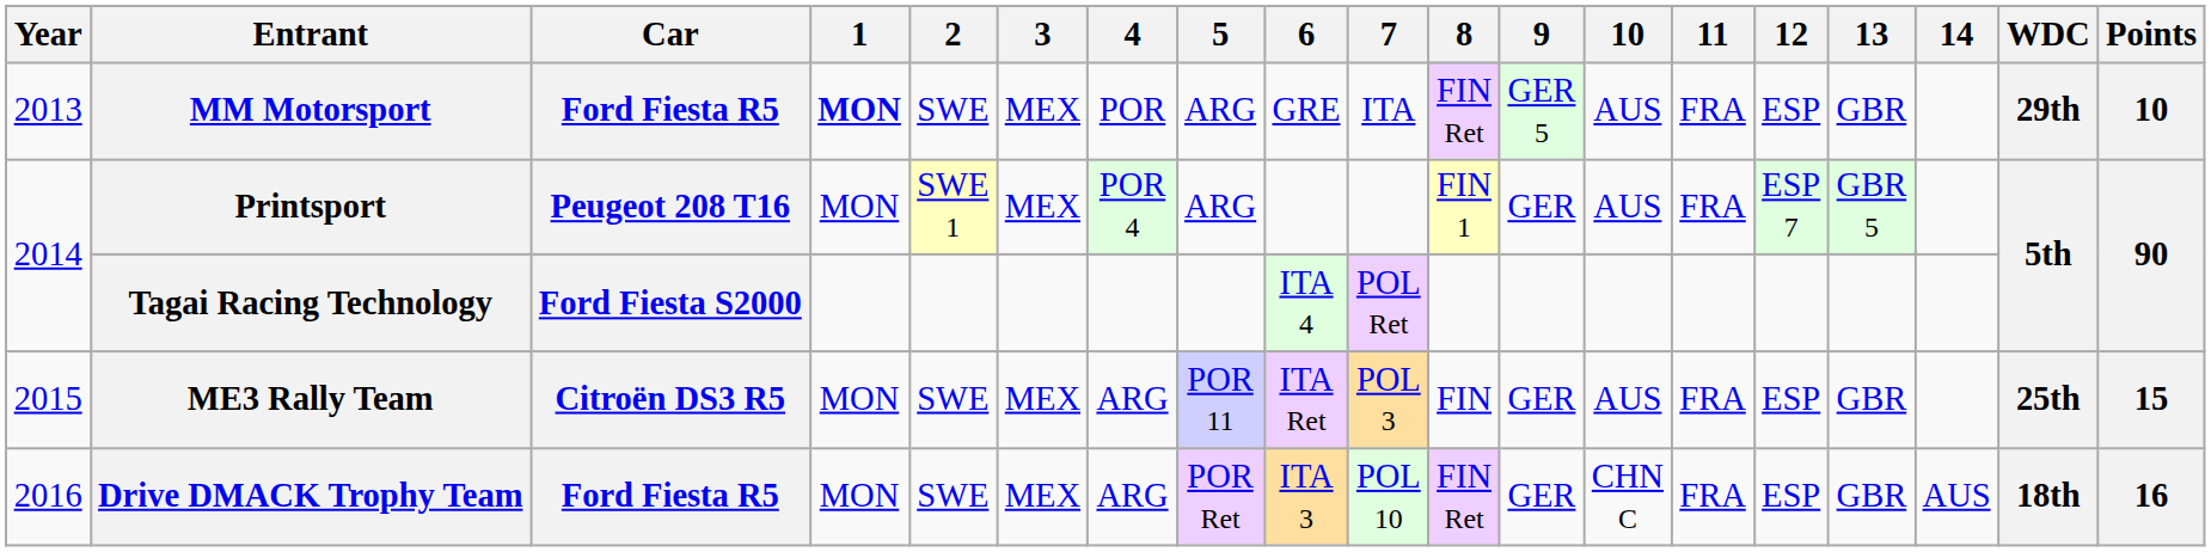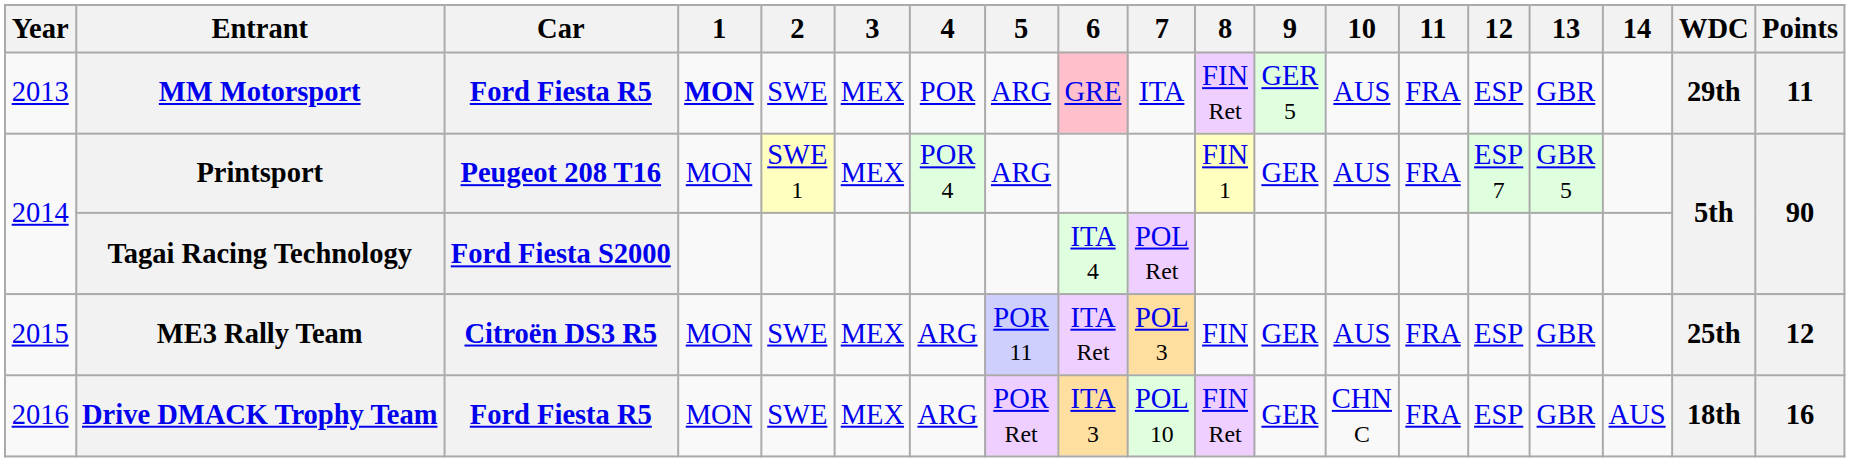MM Motorsport | 6: no background -> pink background
MM Motorsport | Points: 10 -> 11
ME3 Rally Team | Points: 15 -> 12
